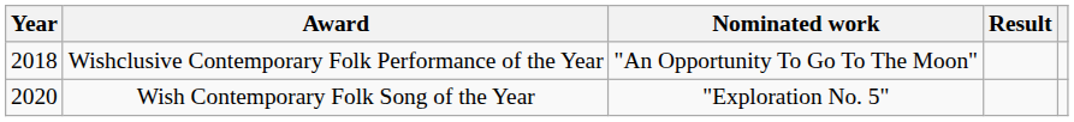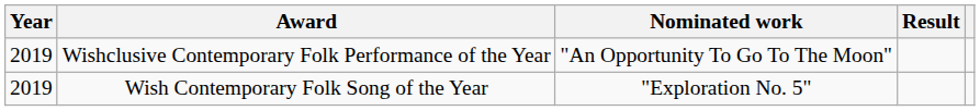Wishclusive Contemporary Folk Performance of the Year | Year: 2018 -> 2019
Wish Contemporary Folk Song of the Year | Year: 2020 -> 2019
